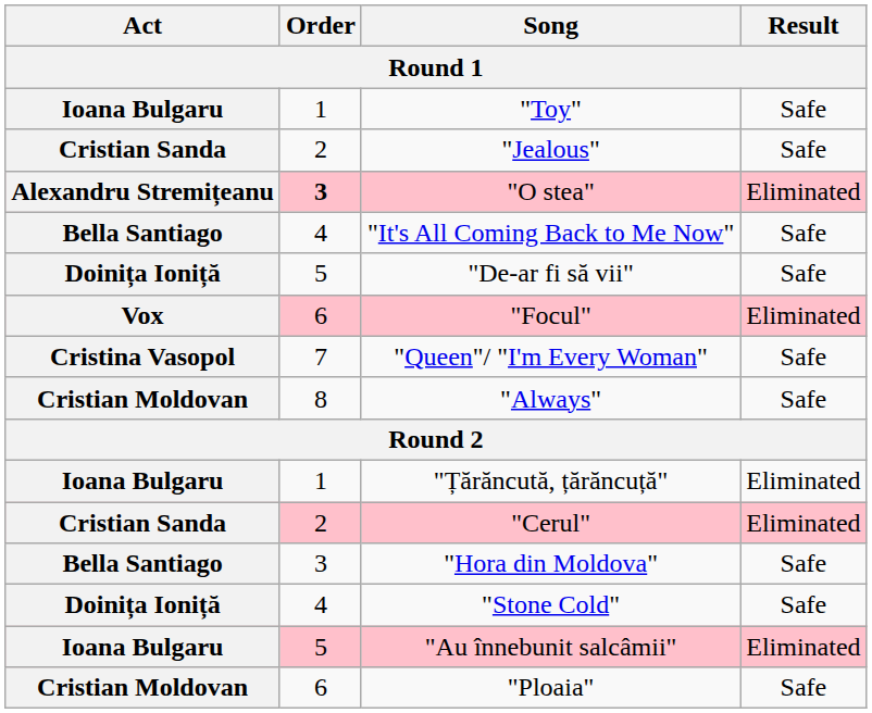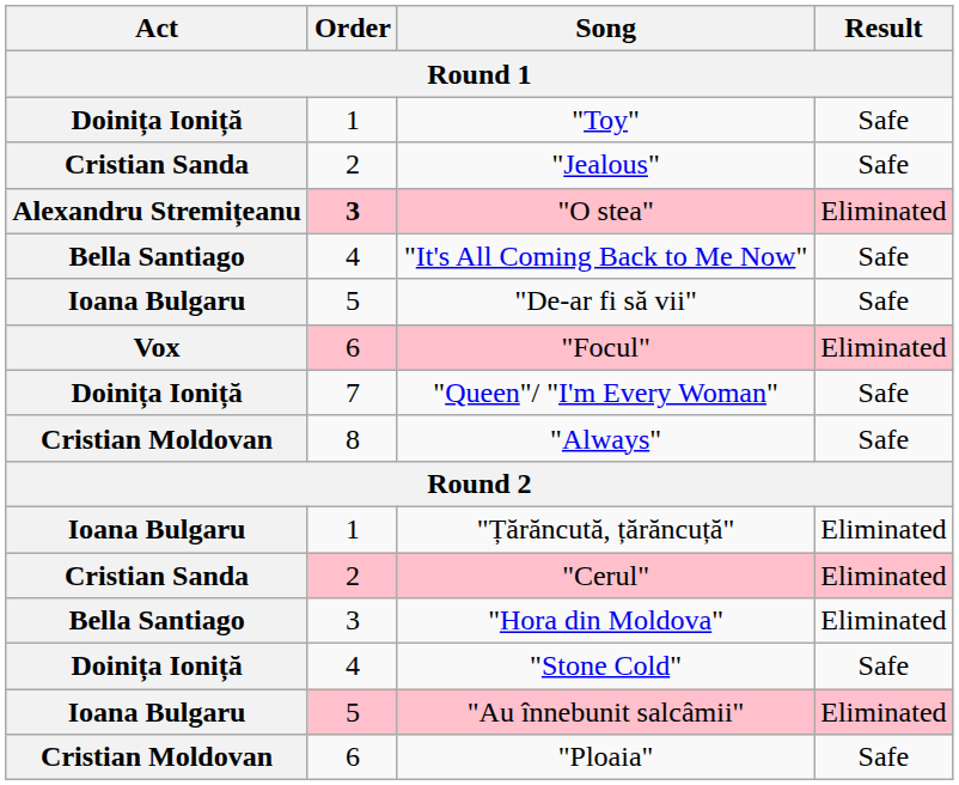"Toy" | Act: Ioana Bulgaru -> Doinița Ioniță
"De-ar fi să vii" | Act: Doinița Ioniță -> Ioana Bulgaru
"Queen"/ "I'm Every Woman" | Act: Cristina Vasopol -> Doinița Ioniță
"Hora din Moldova" | Result: Safe -> Eliminated
